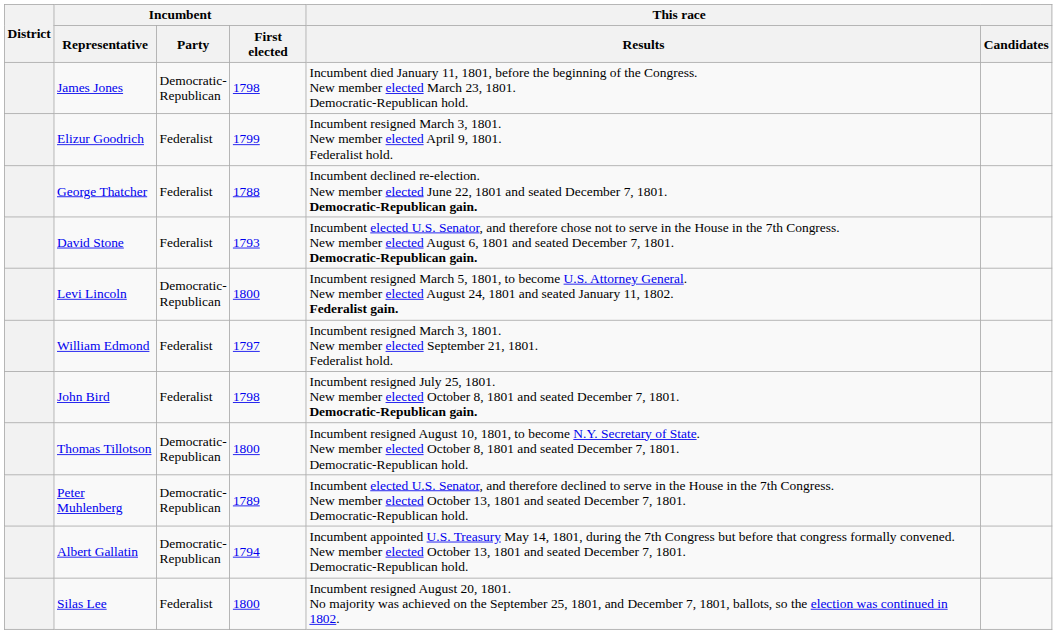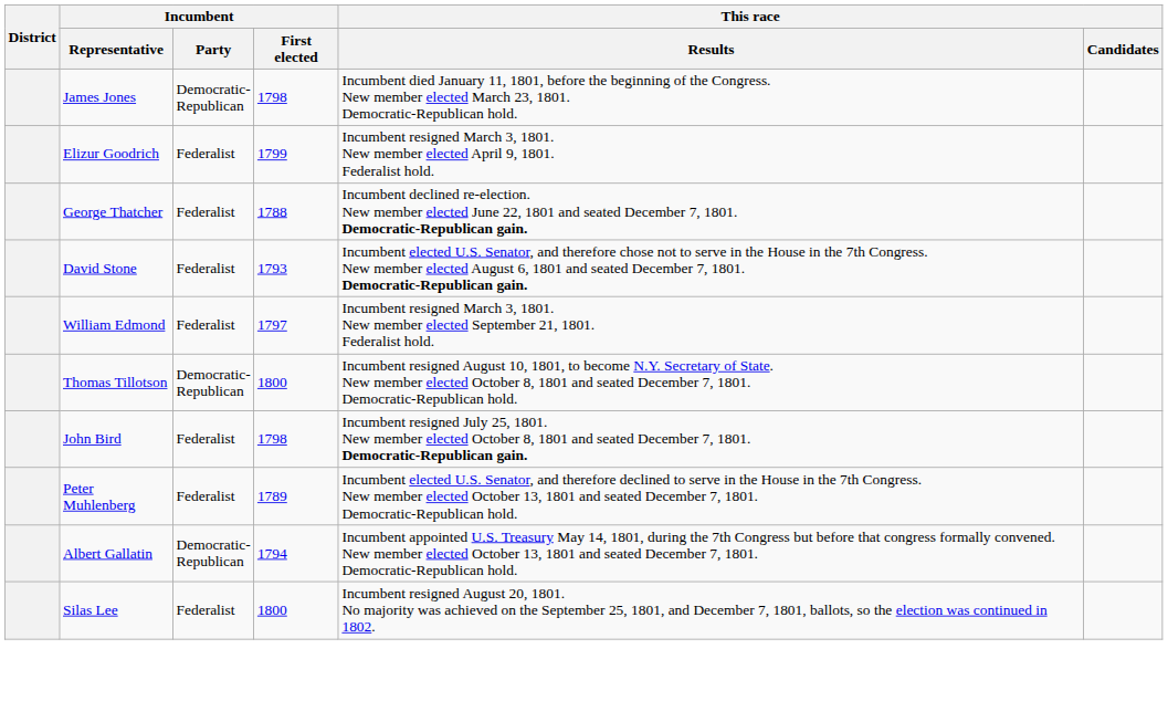- row: Levi Lincoln | Democratic- Republican | 1800 | Incumbent resigned March 5, 1801, to become U.S. Attorney General. New member elected August 24, 1801 and seated January 11, 1802. Federalist gain.
rows swapped: John Bird <-> Thomas Tillotson
Peter Muhlenberg | Incumbent / Party: Democratic- Republican -> Federalist
